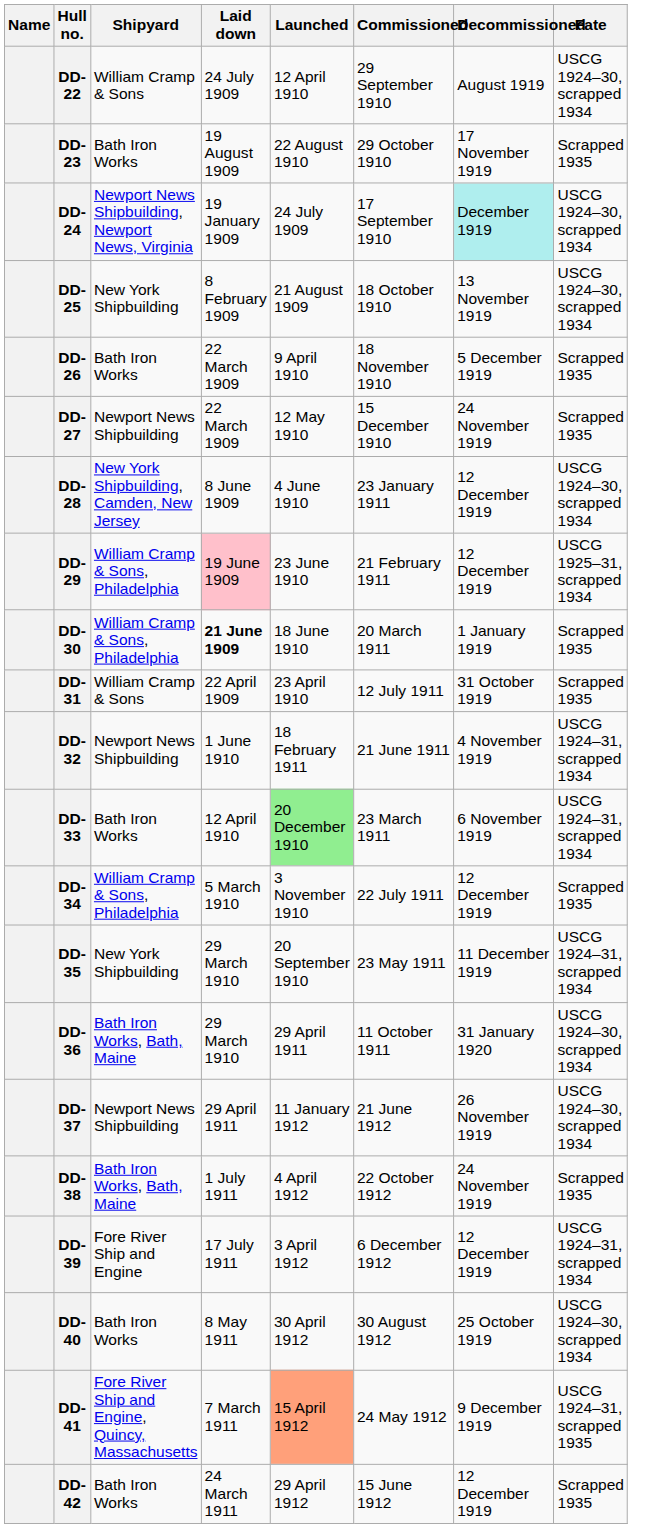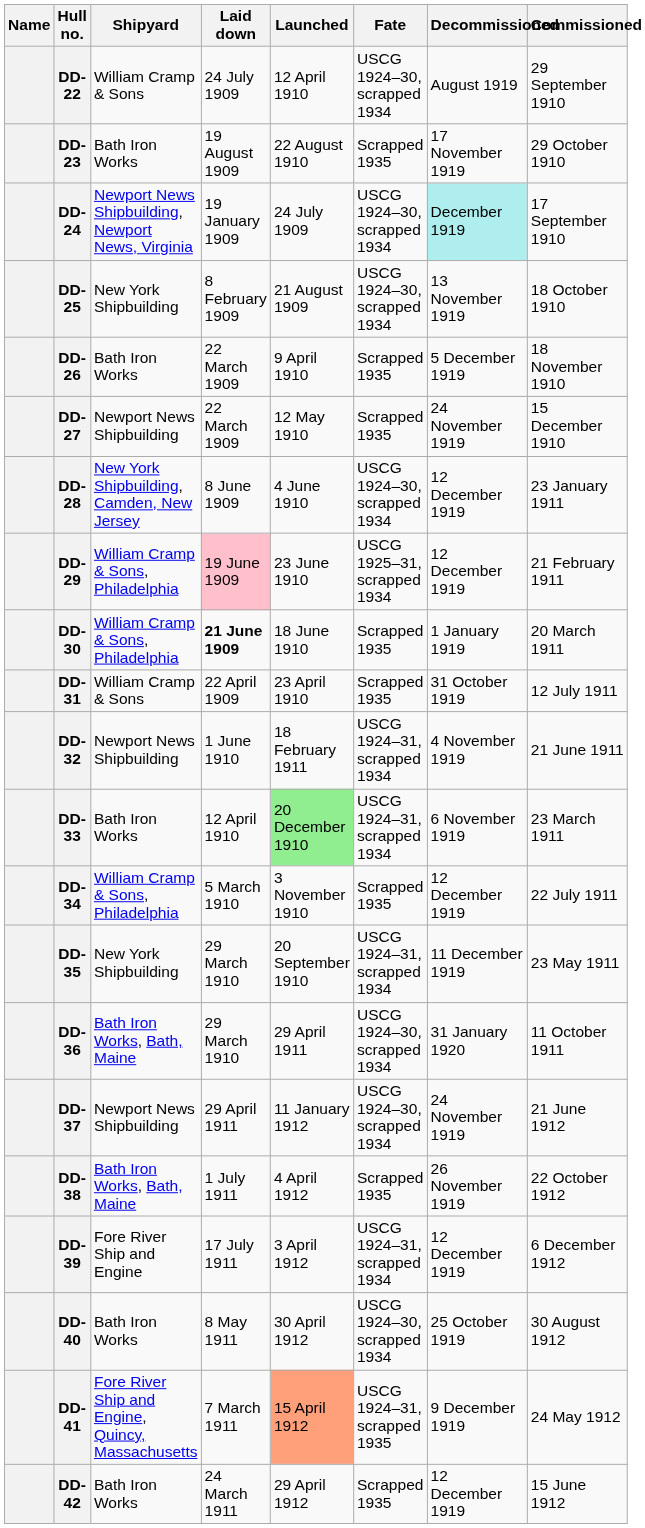columns swapped: Commissioned <-> Fate
DD-37 | Decommissioned: 26 November 1919 -> 24 November 1919
DD-38 | Decommissioned: 24 November 1919 -> 26 November 1919
